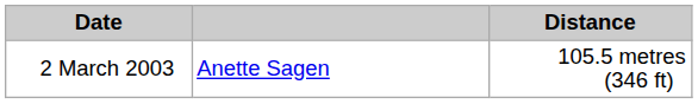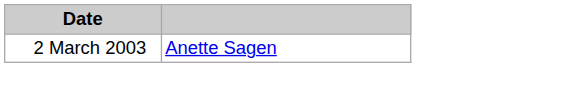- column: Distance | 105.5 metres (346 ft)
